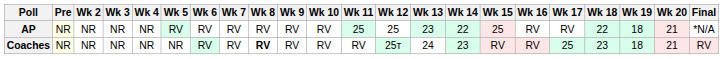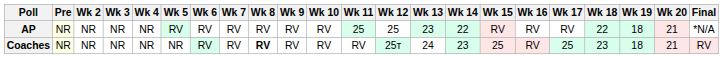AP | Wk 15: 25 -> RV
Coaches | Wk 15: RV -> 25
